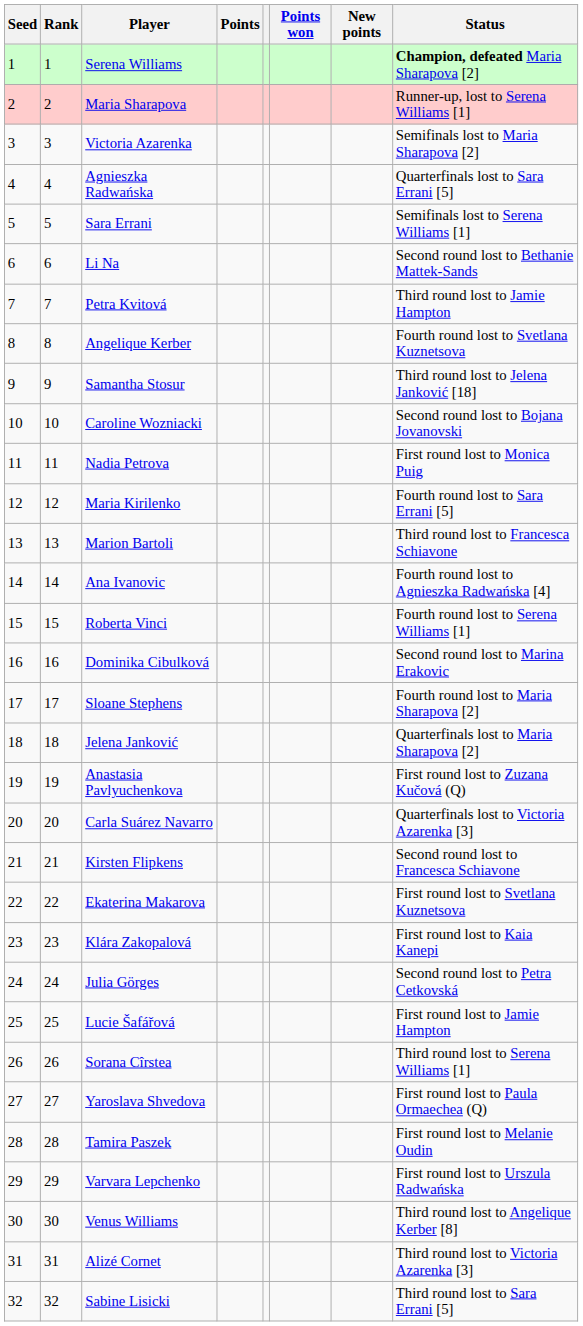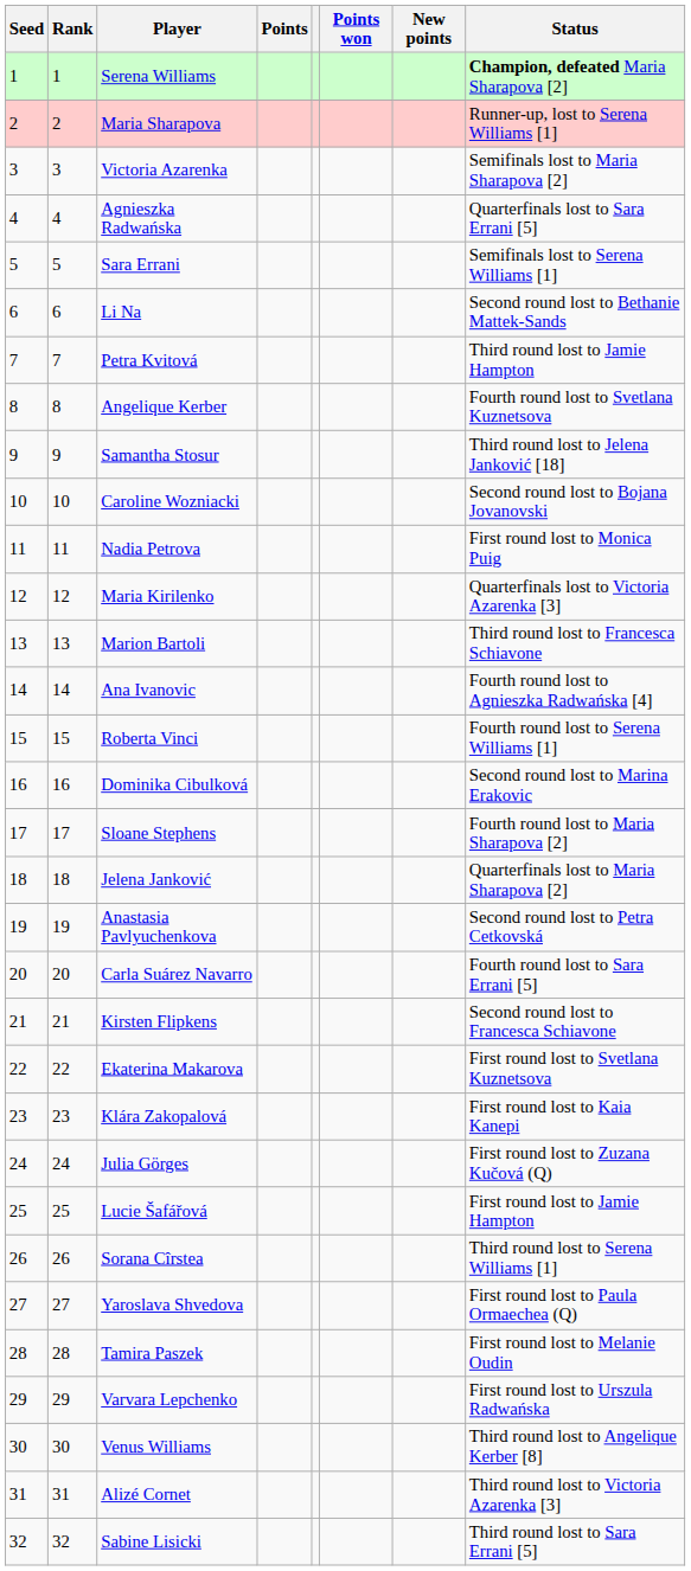Maria Kirilenko | Status: Fourth round lost to Sara Errani [5] -> Quarterfinals lost to Victoria Azarenka [3]
Anastasia Pavlyuchenkova | Status: First round lost to Zuzana Kučová (Q) -> Second round lost to Petra Cetkovská
Carla Suárez Navarro | Status: Quarterfinals lost to Victoria Azarenka [3] -> Fourth round lost to Sara Errani [5]
Julia Görges | Status: Second round lost to Petra Cetkovská -> First round lost to Zuzana Kučová (Q)
